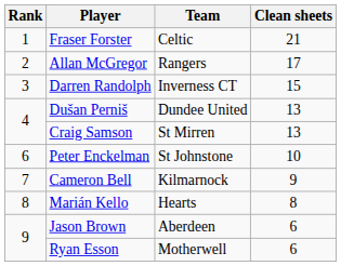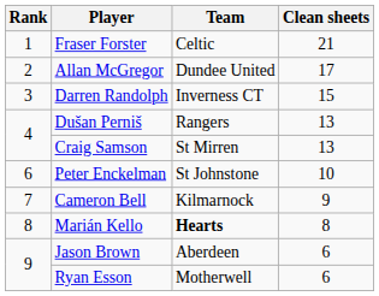Allan McGregor | Team: Rangers -> Dundee United
Dušan Perniš | Team: Dundee United -> Rangers
Marián Kello | Team: normal -> bold
